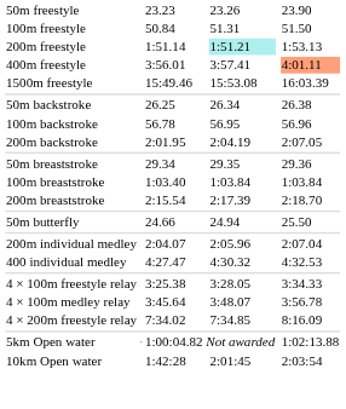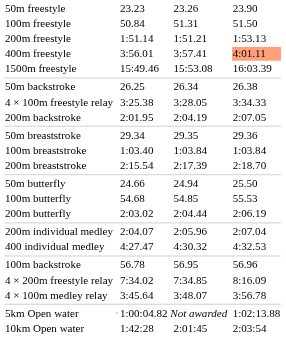200m freestyle | column 5: paleturquoise background -> no background
rows swapped: 100m backstroke <-> 4 × 100m freestyle relay
+ row: 100m butterfly | 54.68 | 54.85 | 55.53
+ row: 200m butterfly | 2:03.02 | 2:04.44 | 2:06.19
rows swapped: 4 × 200m freestyle relay <-> 4 × 100m medley relay
